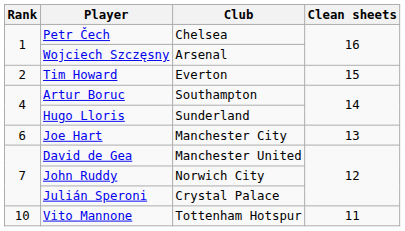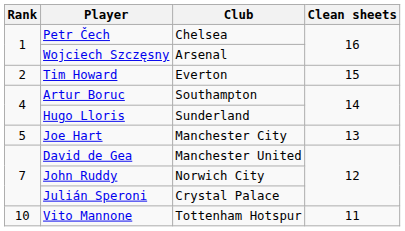Joe Hart | Rank: 6 -> 5
